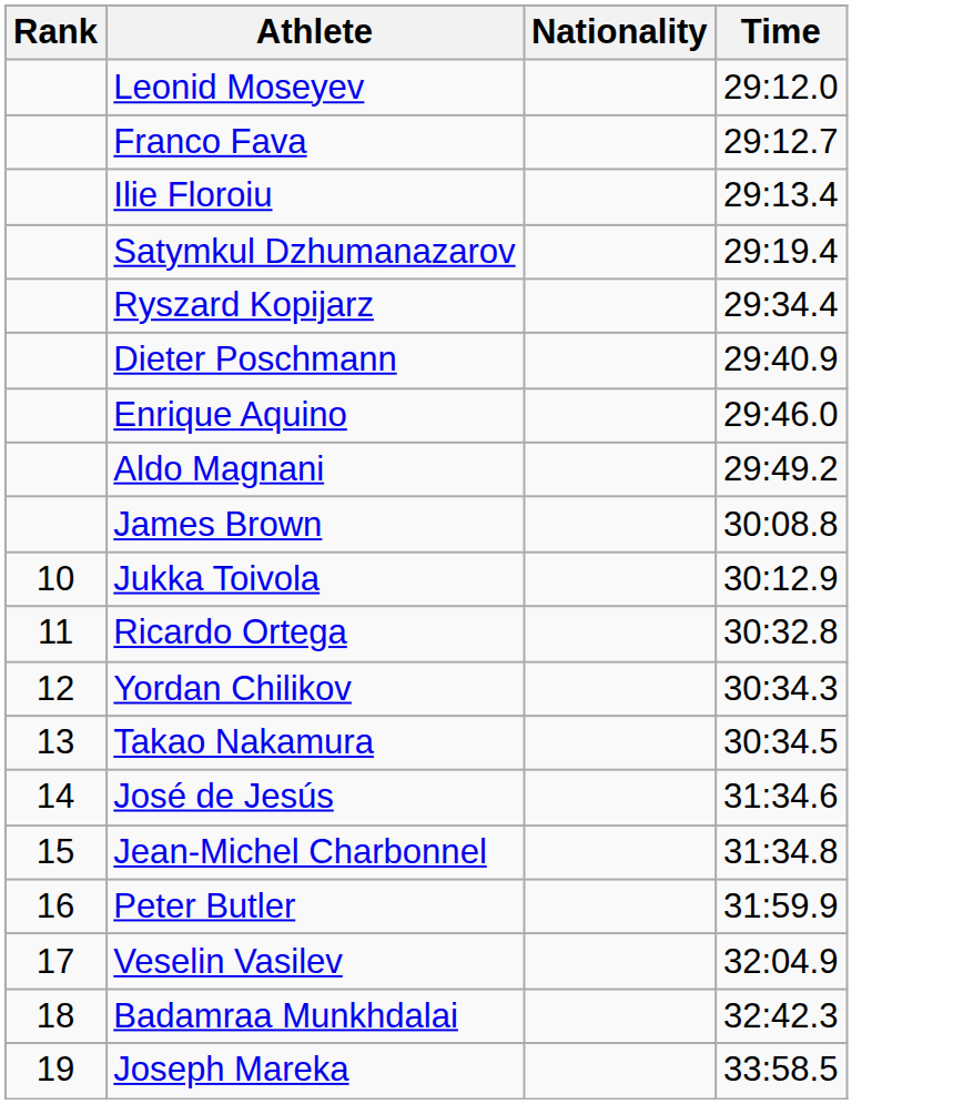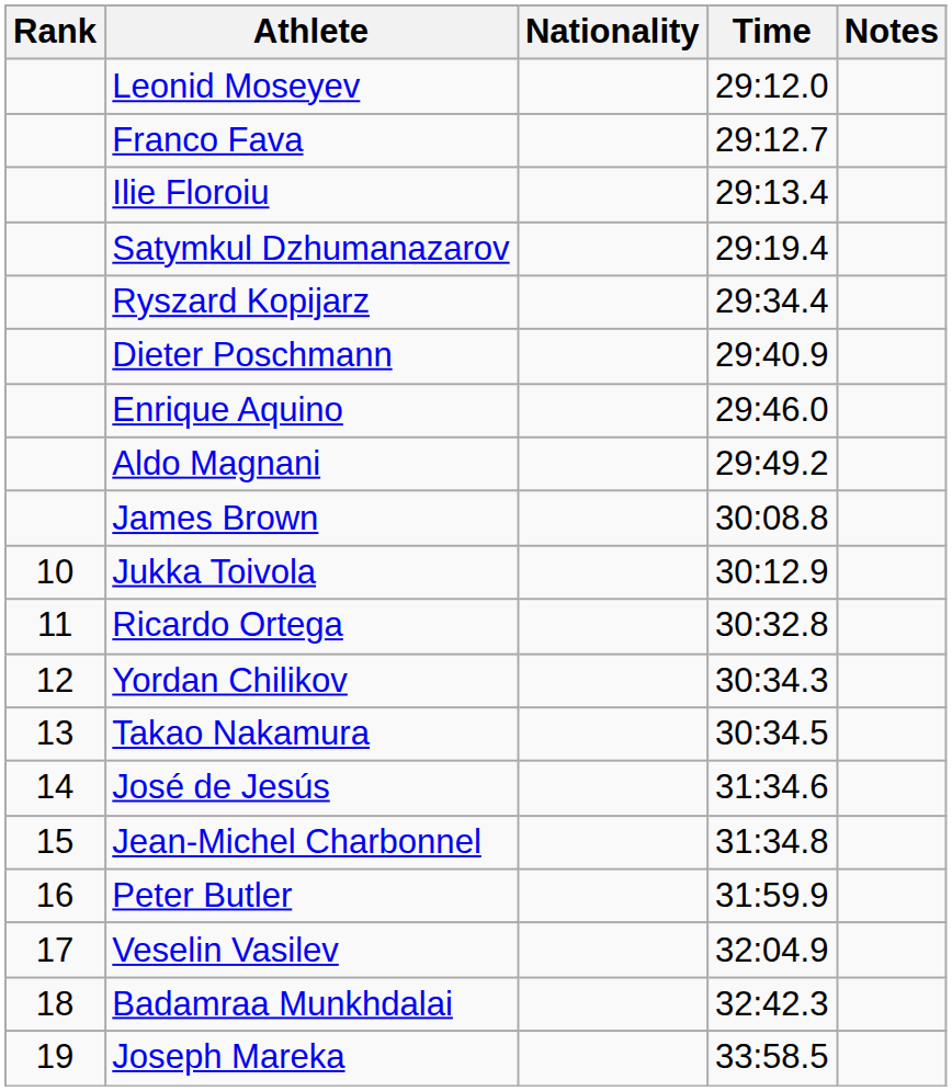+ column: Notes
